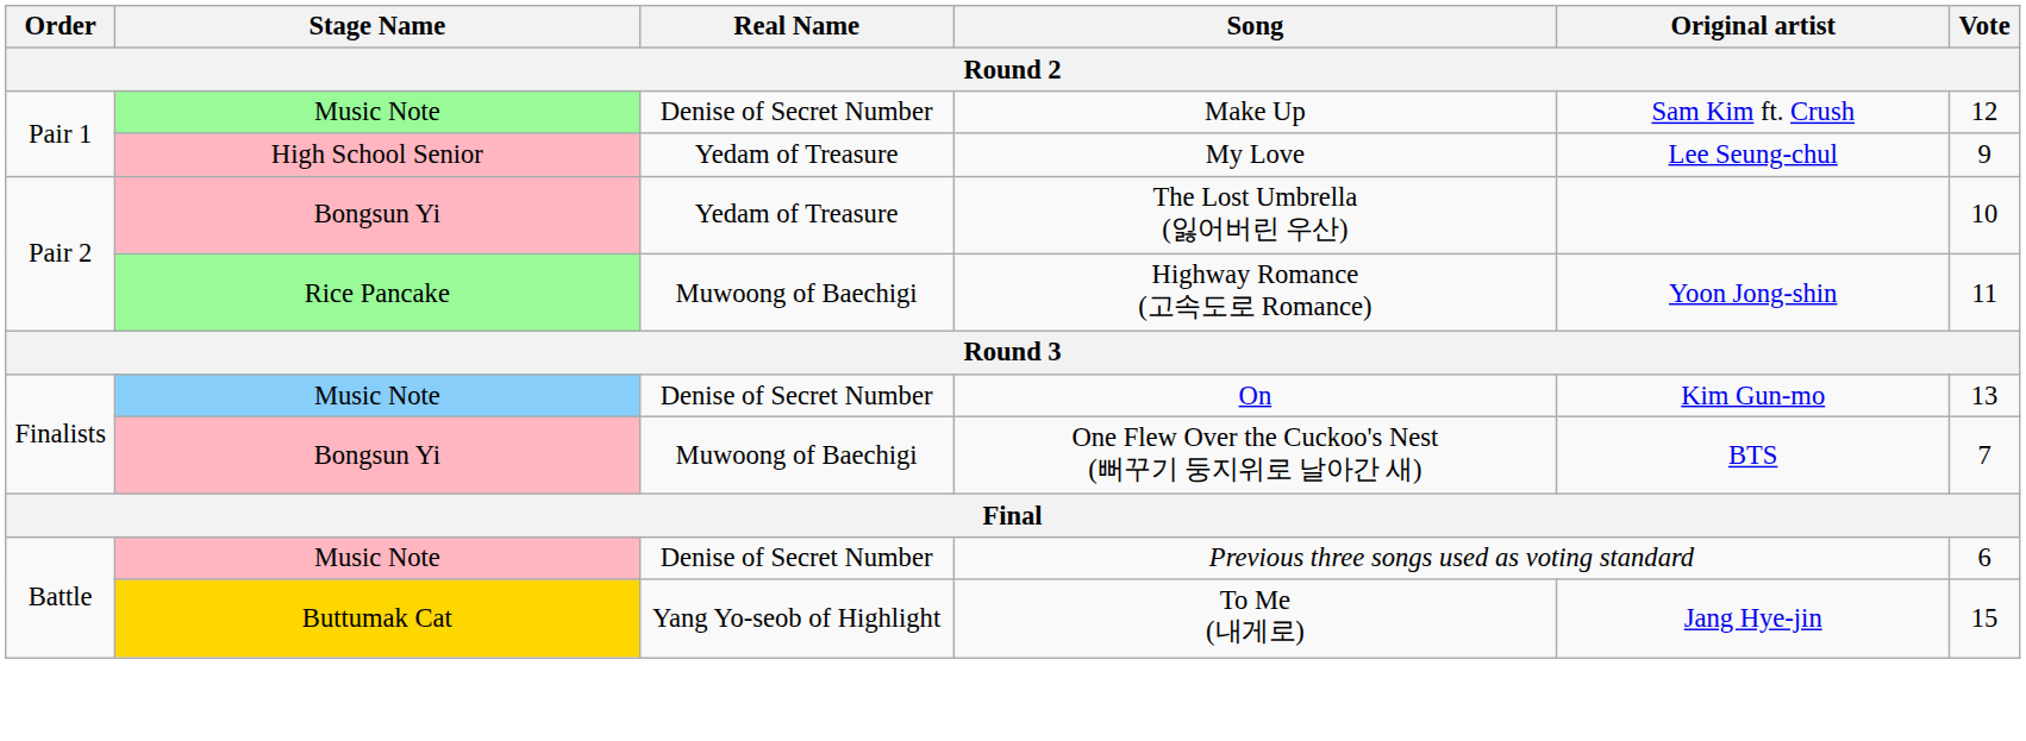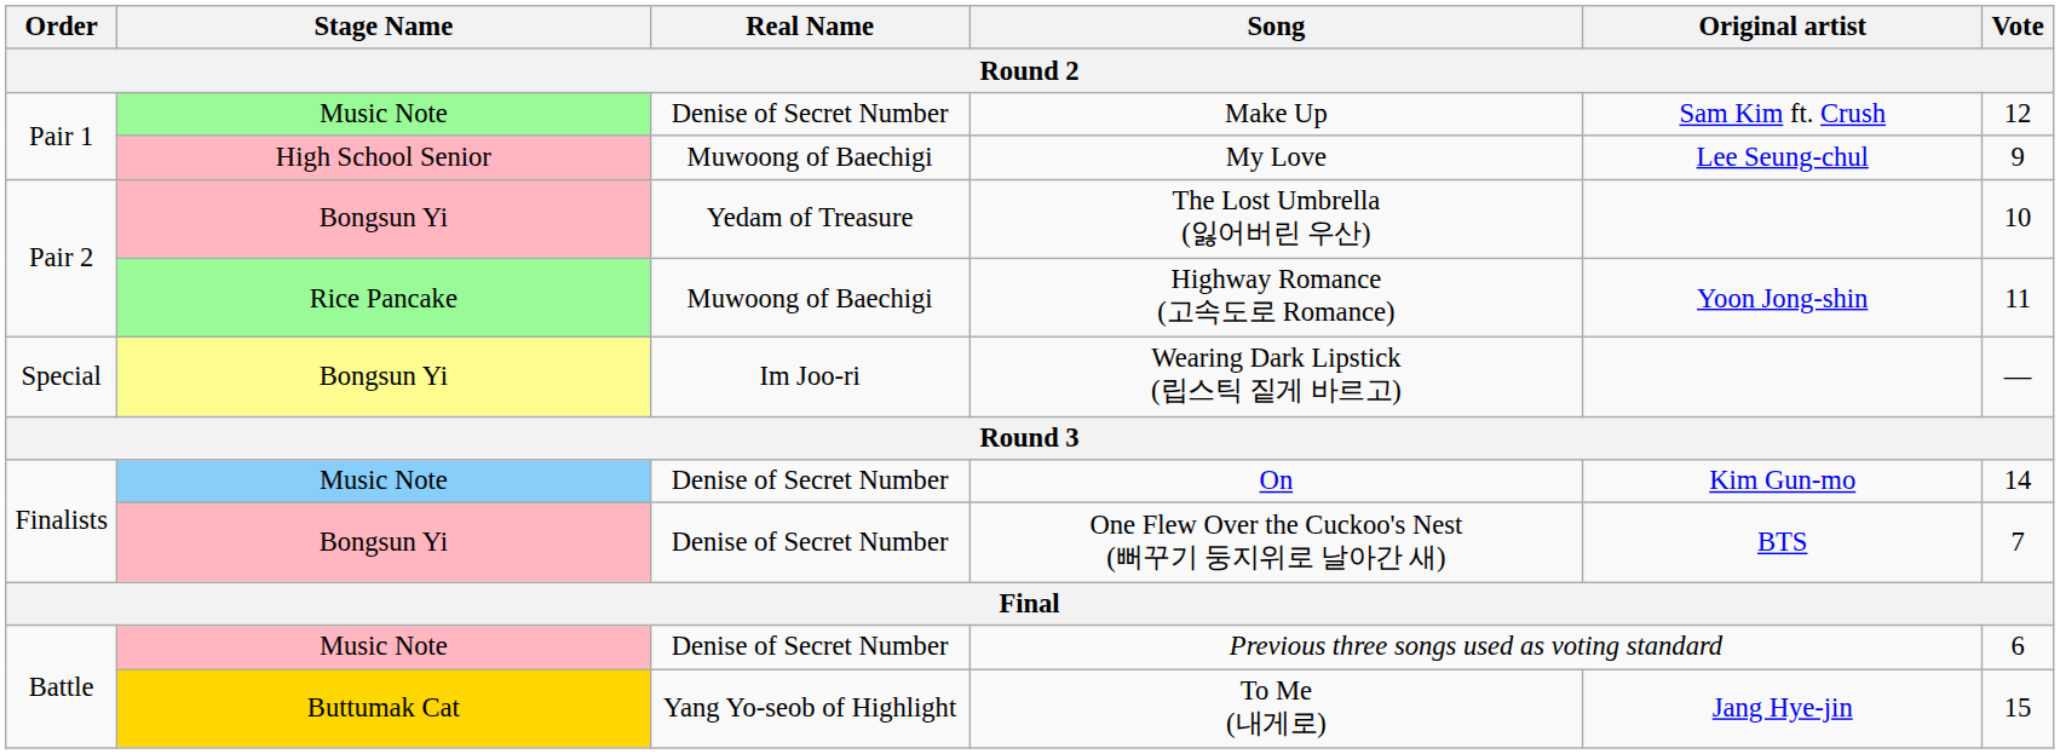My Love | Real Name: Yedam of Treasure -> Muwoong of Baechigi
+ row: Special | Bongsun Yi | Im Joo-ri | Wearing Dark Lipstick (립스틱 짙게 바르고) | —
On | Vote: 13 -> 14
One Flew Over the Cuckoo's Nest (뻐꾸기 둥지위로 날아간 새) | Real Name: Muwoong of Baechigi -> Denise of Secret Number
